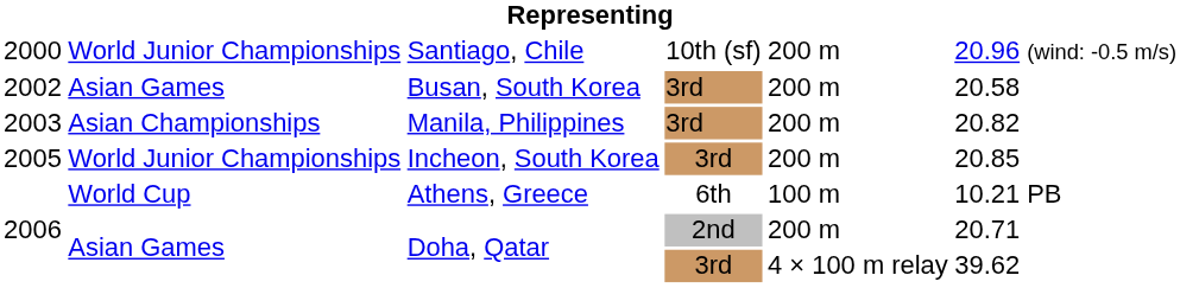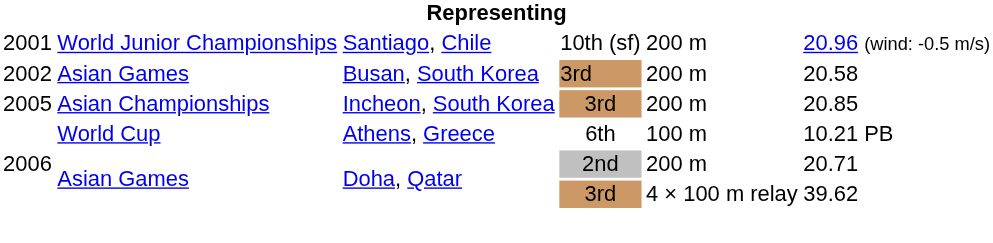Santiago, Chile | column 1: 2000 -> 2001
- row: 2003 | Asian Championships | Manila, Philippines | 3rd | 200 m | 20.82
Incheon, South Korea | column 2: World Junior Championships -> Asian Championships
